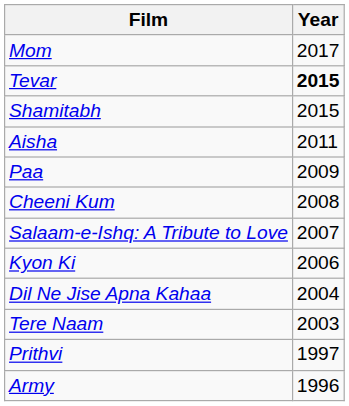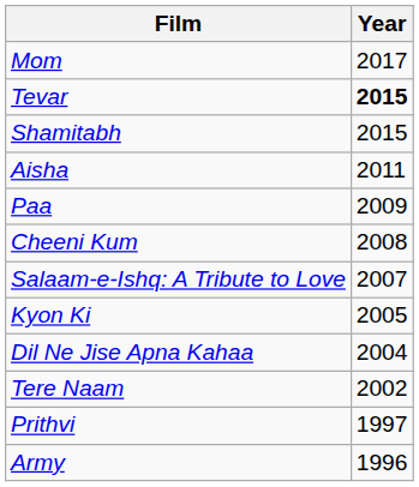Kyon Ki | Year: 2006 -> 2005
Tere Naam | Year: 2003 -> 2002
